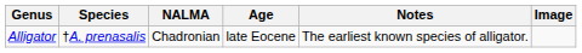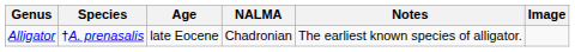columns swapped: NALMA <-> Age
